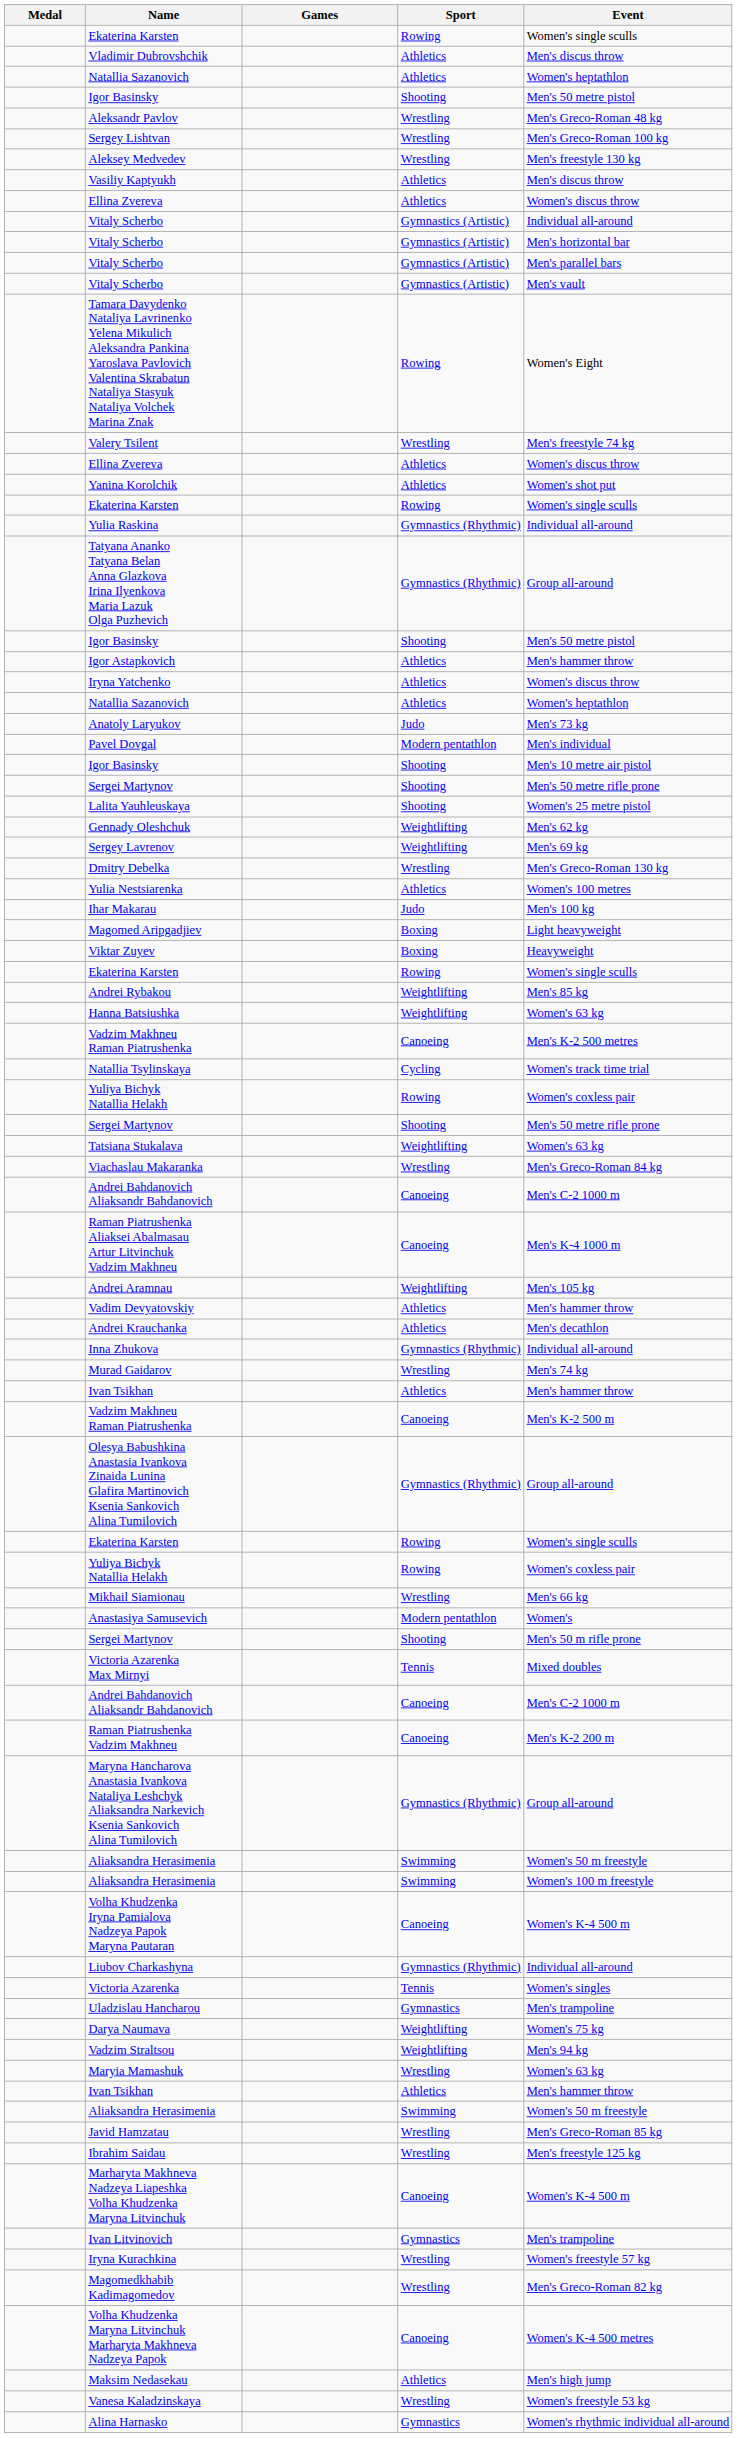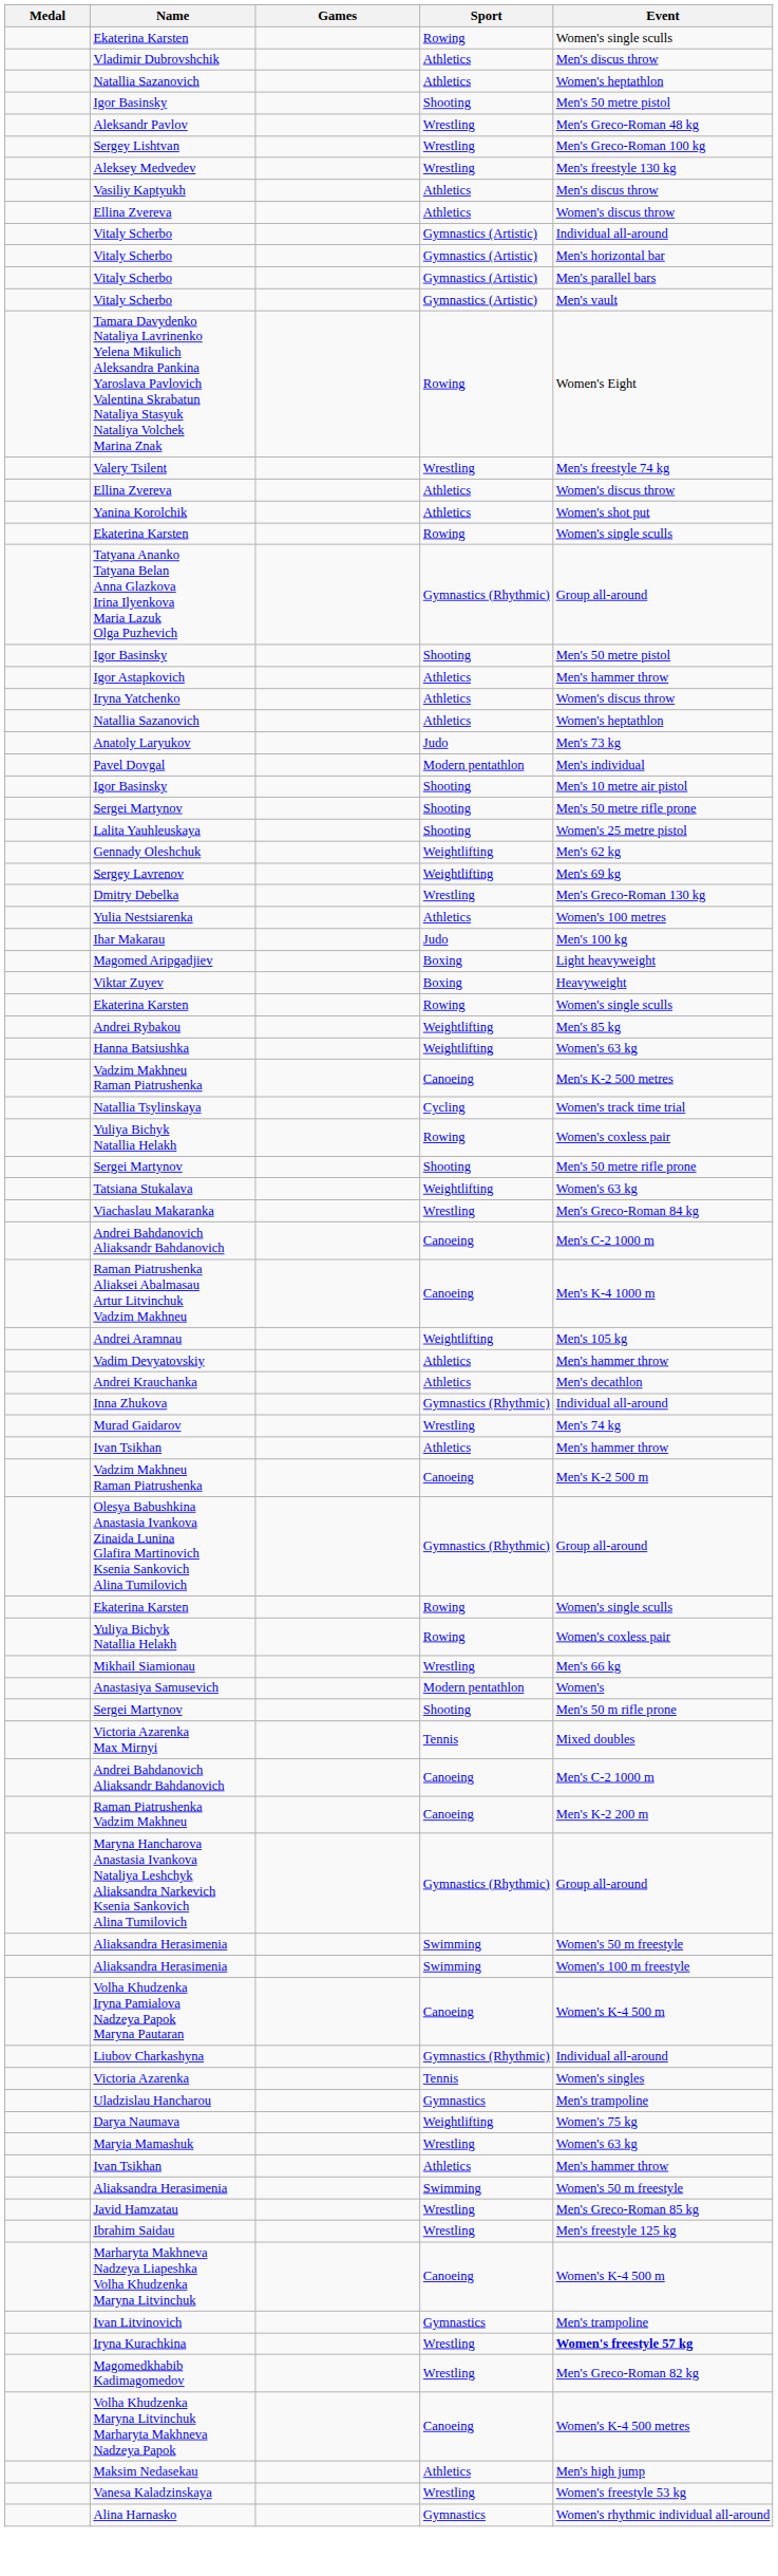- row: Yulia Raskina | Gymnastics (Rhythmic) | Individual all-around
- row: Vadzim Straltsou | Weightlifting | Men's 94 kg
Iryna Kurachkina | Event: normal -> bold
